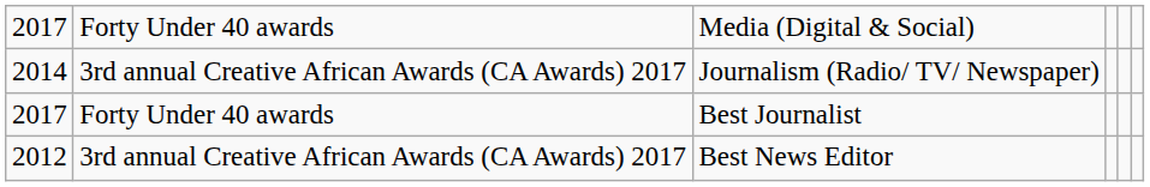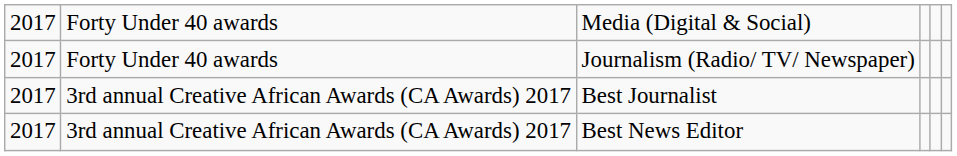Journalism (Radio/ TV/ Newspaper) | column 1: 2014 -> 2017
Journalism (Radio/ TV/ Newspaper) | column 2: 3rd annual Creative African Awards (CA Awards) 2017 -> Forty Under 40 awards
Best Journalist | column 2: Forty Under 40 awards -> 3rd annual Creative African Awards (CA Awards) 2017
Best News Editor | column 1: 2012 -> 2017
